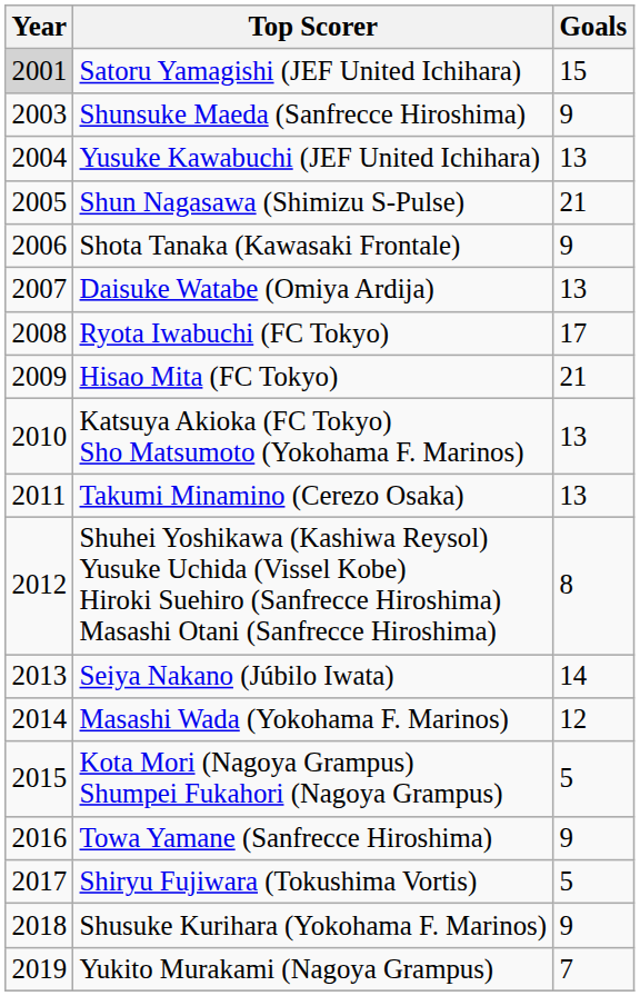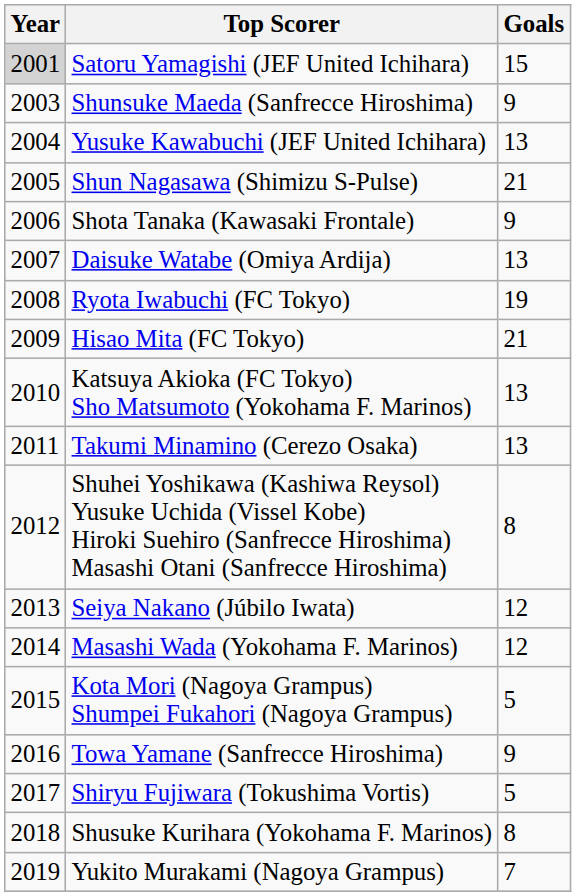Ryota Iwabuchi (FC Tokyo) | Goals: 17 -> 19
Seiya Nakano (Júbilo Iwata) | Goals: 14 -> 12
Shusuke Kurihara (Yokohama F. Marinos) | Goals: 9 -> 8
